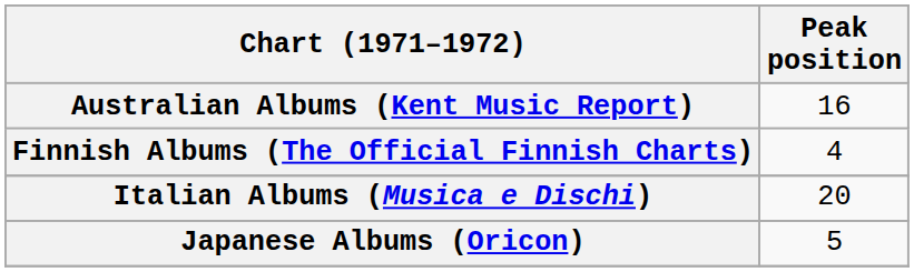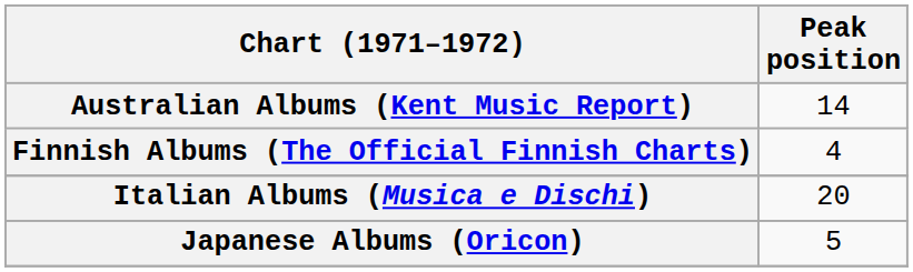Australian Albums (Kent Music Report) | Peak position: 16 -> 14
